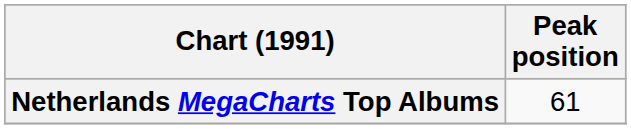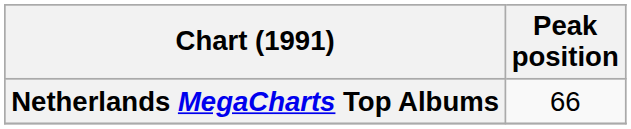Netherlands MegaCharts Top Albums | Peak position: 61 -> 66
